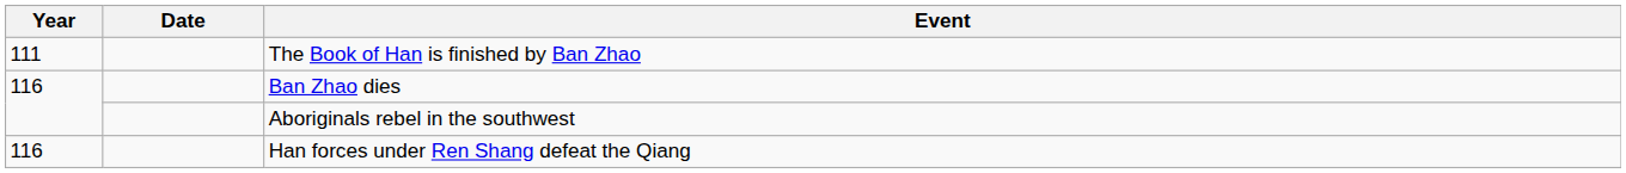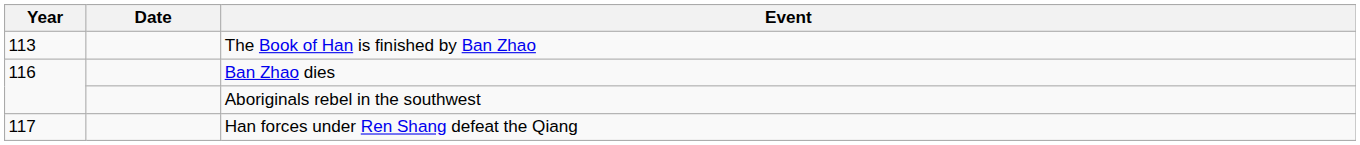The Book of Han is finished by Ban Zhao | Year: 111 -> 113
Han forces under Ren Shang defeat the Qiang | Year: 116 -> 117
